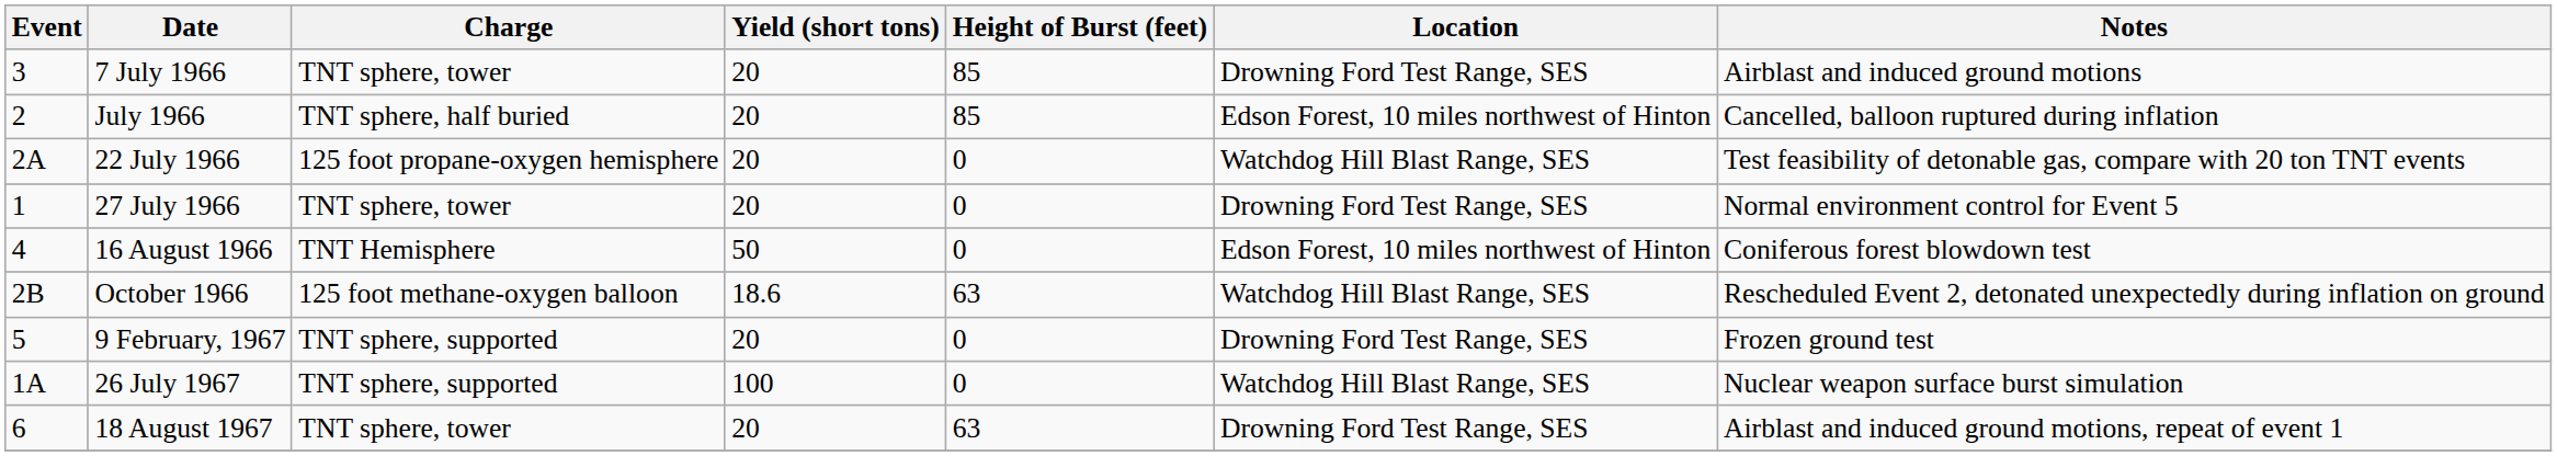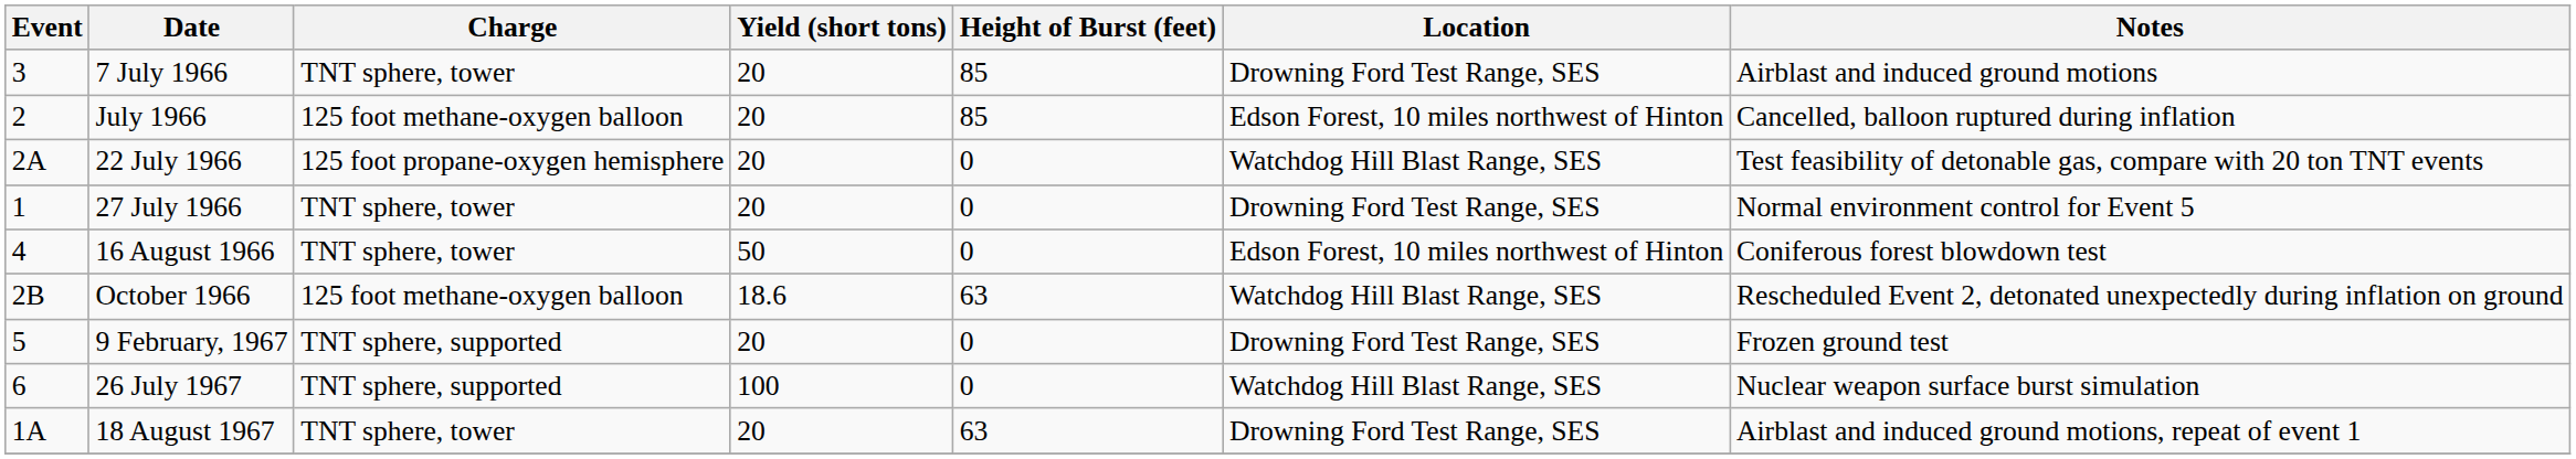July 1966 | Charge: TNT sphere, half buried -> 125 foot methane-oxygen balloon
16 August 1966 | Charge: TNT Hemisphere -> TNT sphere, tower
26 July 1967 | Event: 1A -> 6
18 August 1967 | Event: 6 -> 1A
